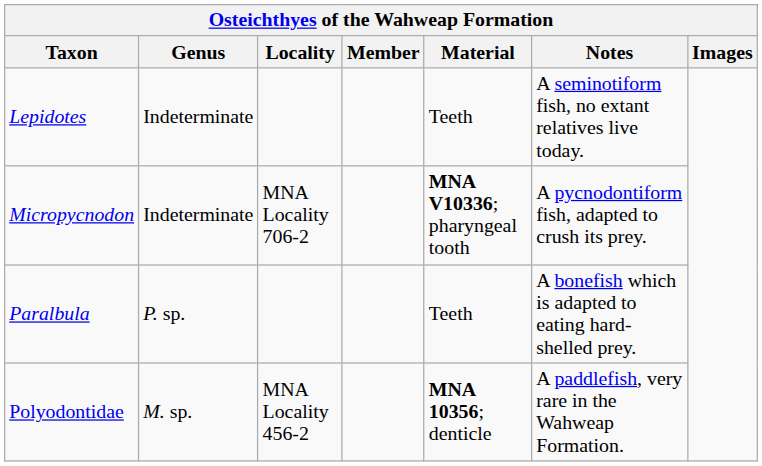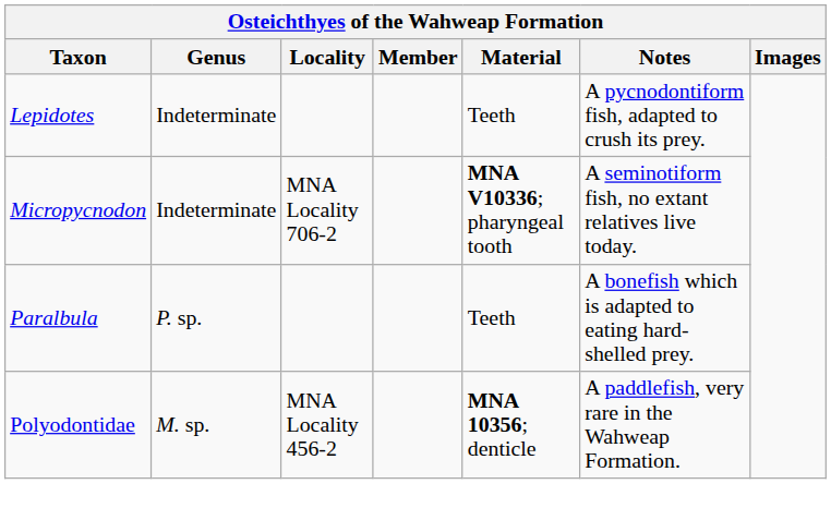Lepidotes | Notes: A seminotiform fish, no extant relatives live today. -> A pycnodontiform fish, adapted to crush its prey.
Micropycnodon | Notes: A pycnodontiform fish, adapted to crush its prey. -> A seminotiform fish, no extant relatives live today.
